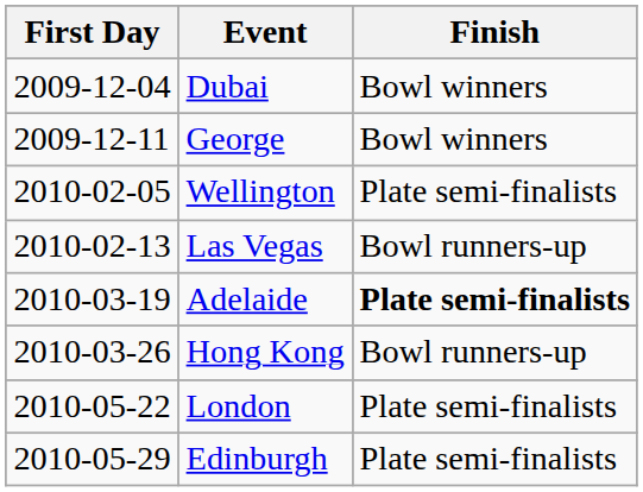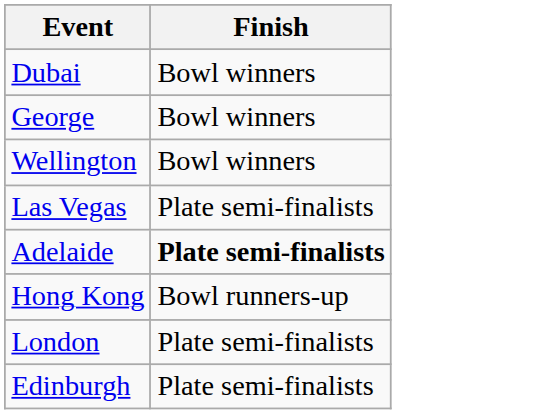- column: First Day | 2009-12-04 | 2009-12-11 | 2010-02-05 | 2010-02-13 | 2010-03-19 | 2010-03-26 | 2010-05-22 | 2010-05-29
Wellington | Finish: Plate semi-finalists -> Bowl winners
Las Vegas | Finish: Bowl runners-up -> Plate semi-finalists
